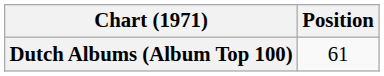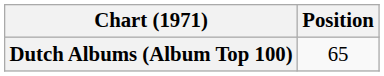Dutch Albums (Album Top 100) | Position: 61 -> 65
